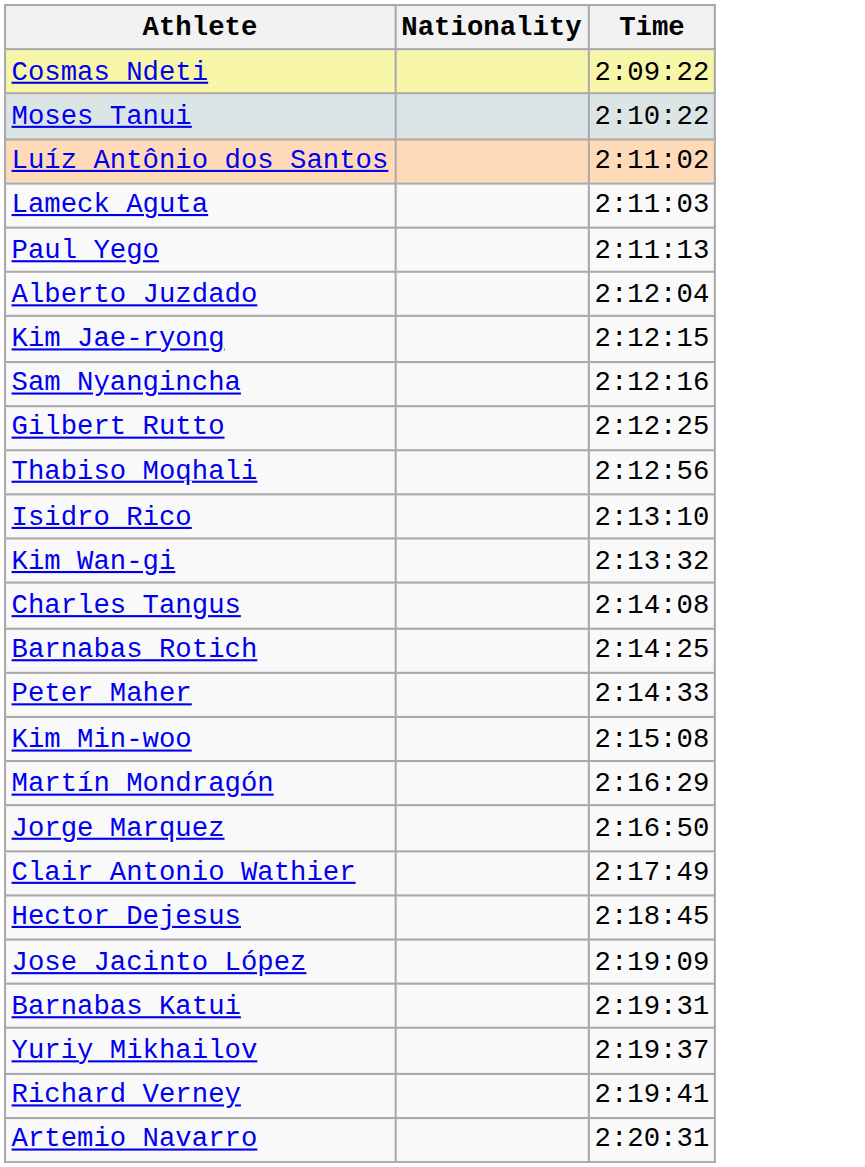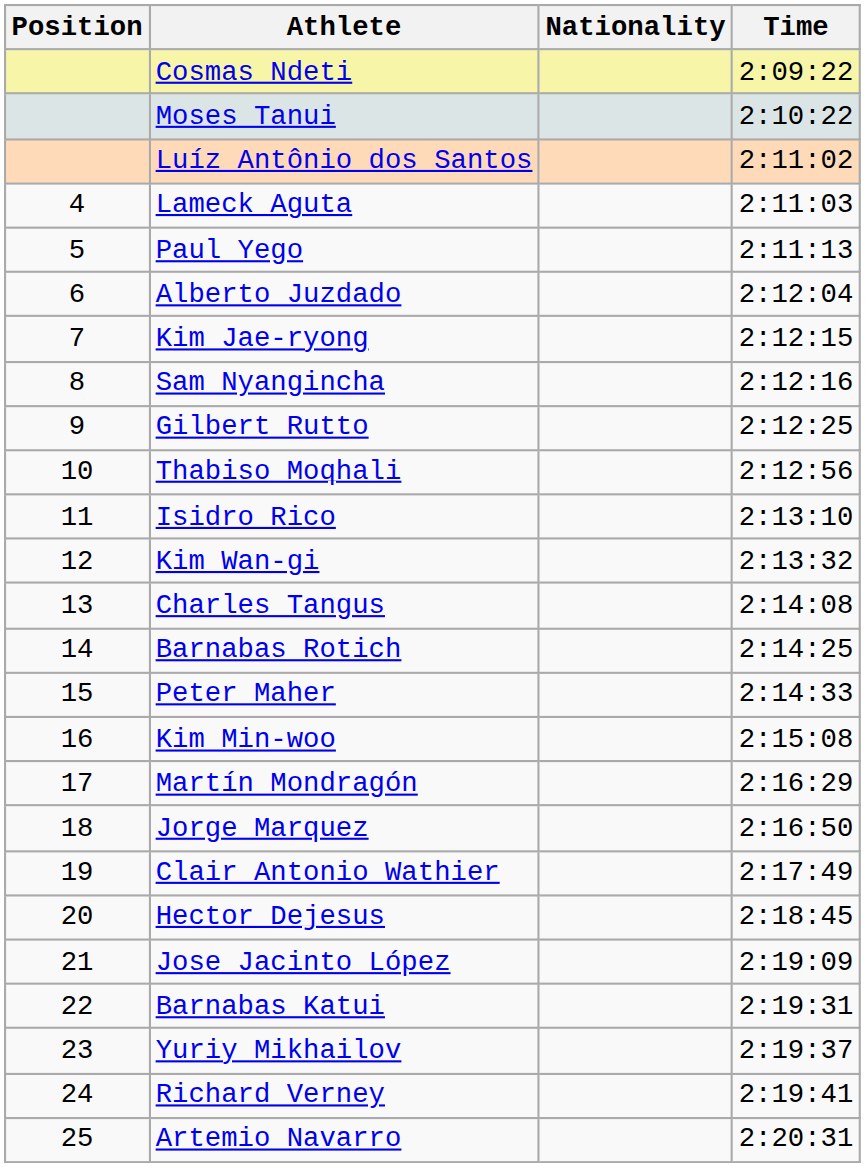+ column: Position | 4 | 5 | 6 | 7 | 8 | 9 | 10 | 11 | 12 | 13 | 14 | 15 | 16 | 17 | 18 | 19 | 20 | 21 | 22 | 23 | 24 | 25
